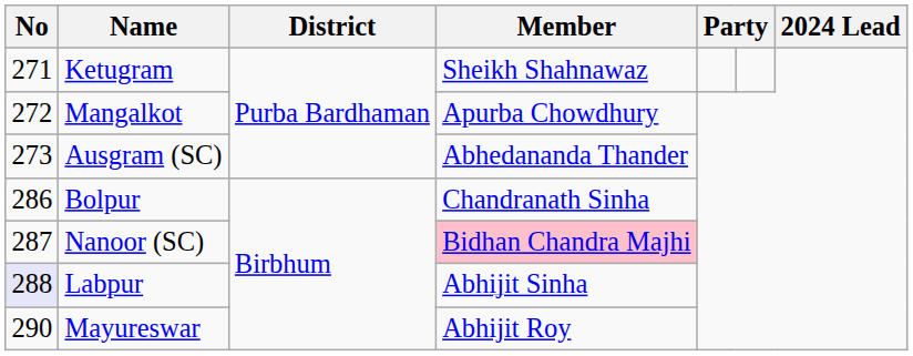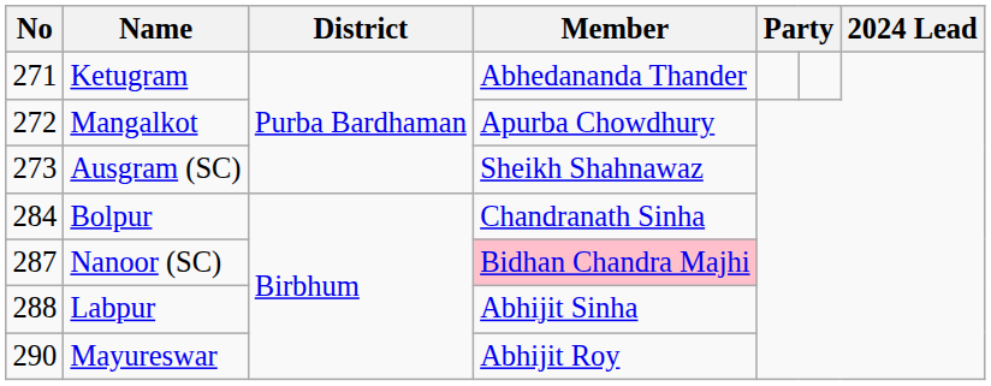Ketugram | Member: Sheikh Shahnawaz -> Abhedananda Thander
Ausgram (SC) | Member: Abhedananda Thander -> Sheikh Shahnawaz
Bolpur | No: 286 -> 284
Labpur | No: lavender background -> no background
